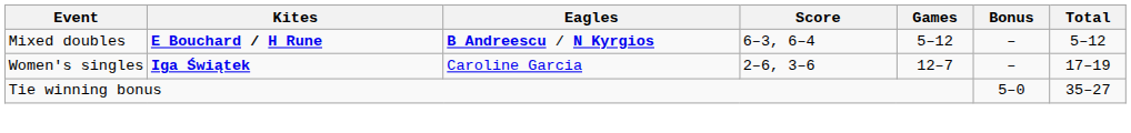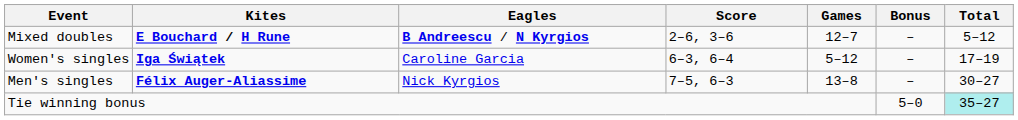Mixed doubles | Score: 6–3, 6–4 -> 2–6, 3–6
Mixed doubles | Games: 5–12 -> 12–7
Women's singles | Score: 2–6, 3–6 -> 6–3, 6–4
Women's singles | Games: 12–7 -> 5–12
+ row: Men's singles | Félix Auger-Aliassime | Nick Kyrgios | 7–5, 6–3 | 13–8 | – | 30–27
Tie winning bonus | Total: no background -> paleturquoise background
